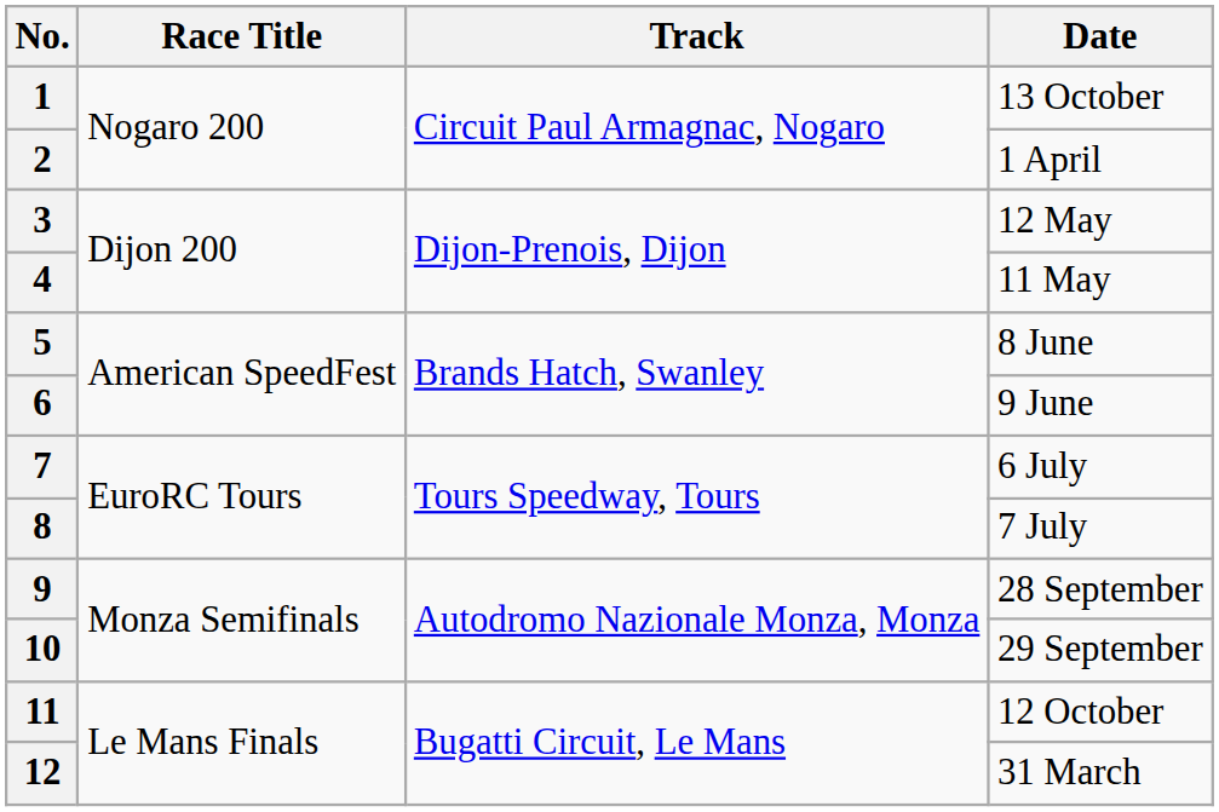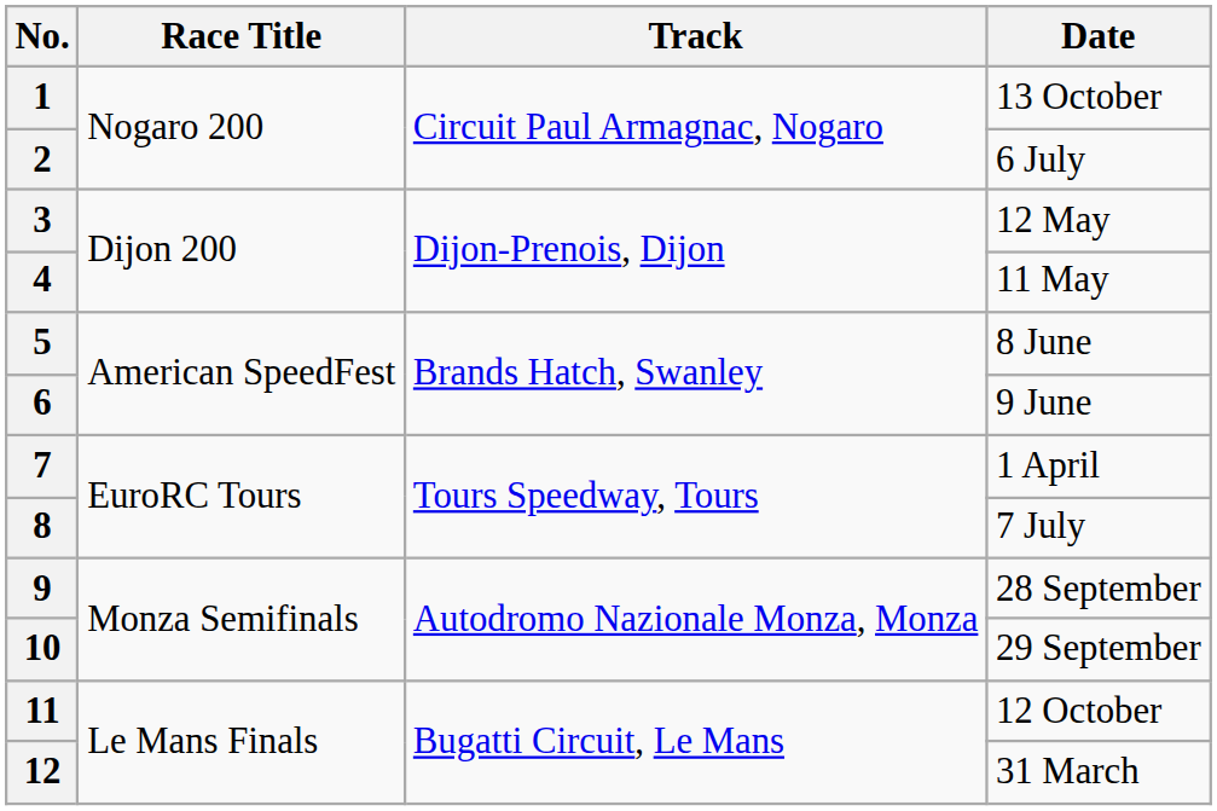2 | Date: 1 April -> 6 July
7 | Date: 6 July -> 1 April
